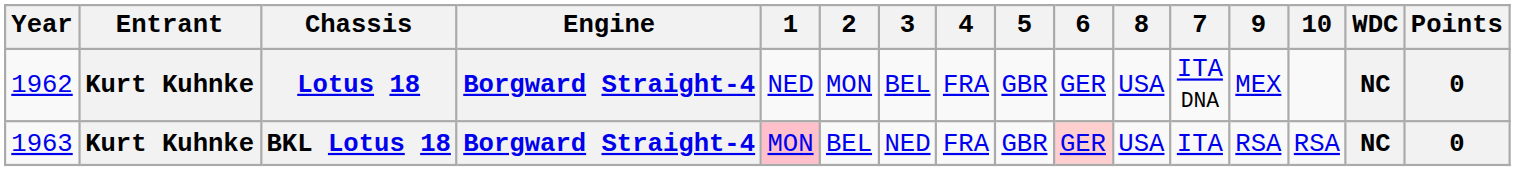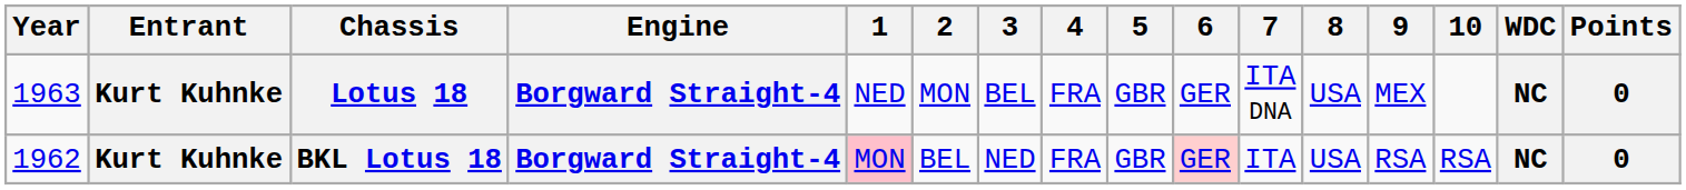columns swapped: 7 <-> 8
Lotus 18 | Year: 1962 -> 1963
BKL Lotus 18 | Year: 1963 -> 1962
